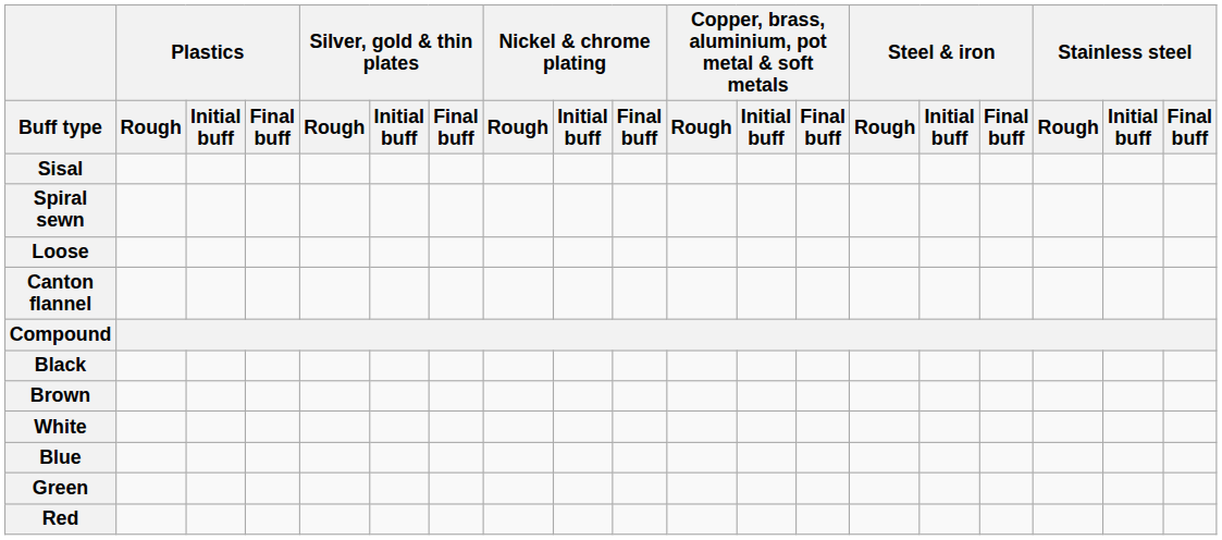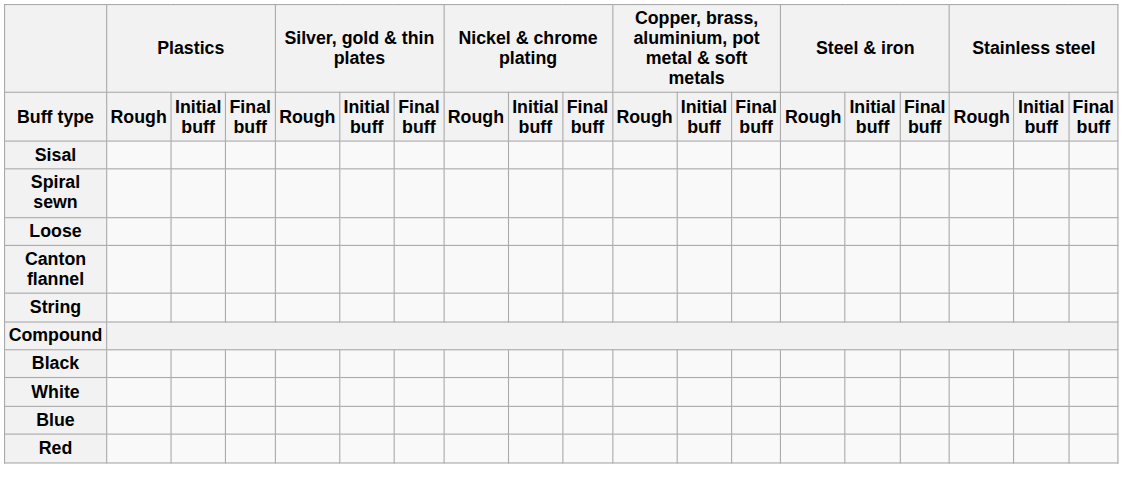+ row: String
- row: Brown
- row: Green
